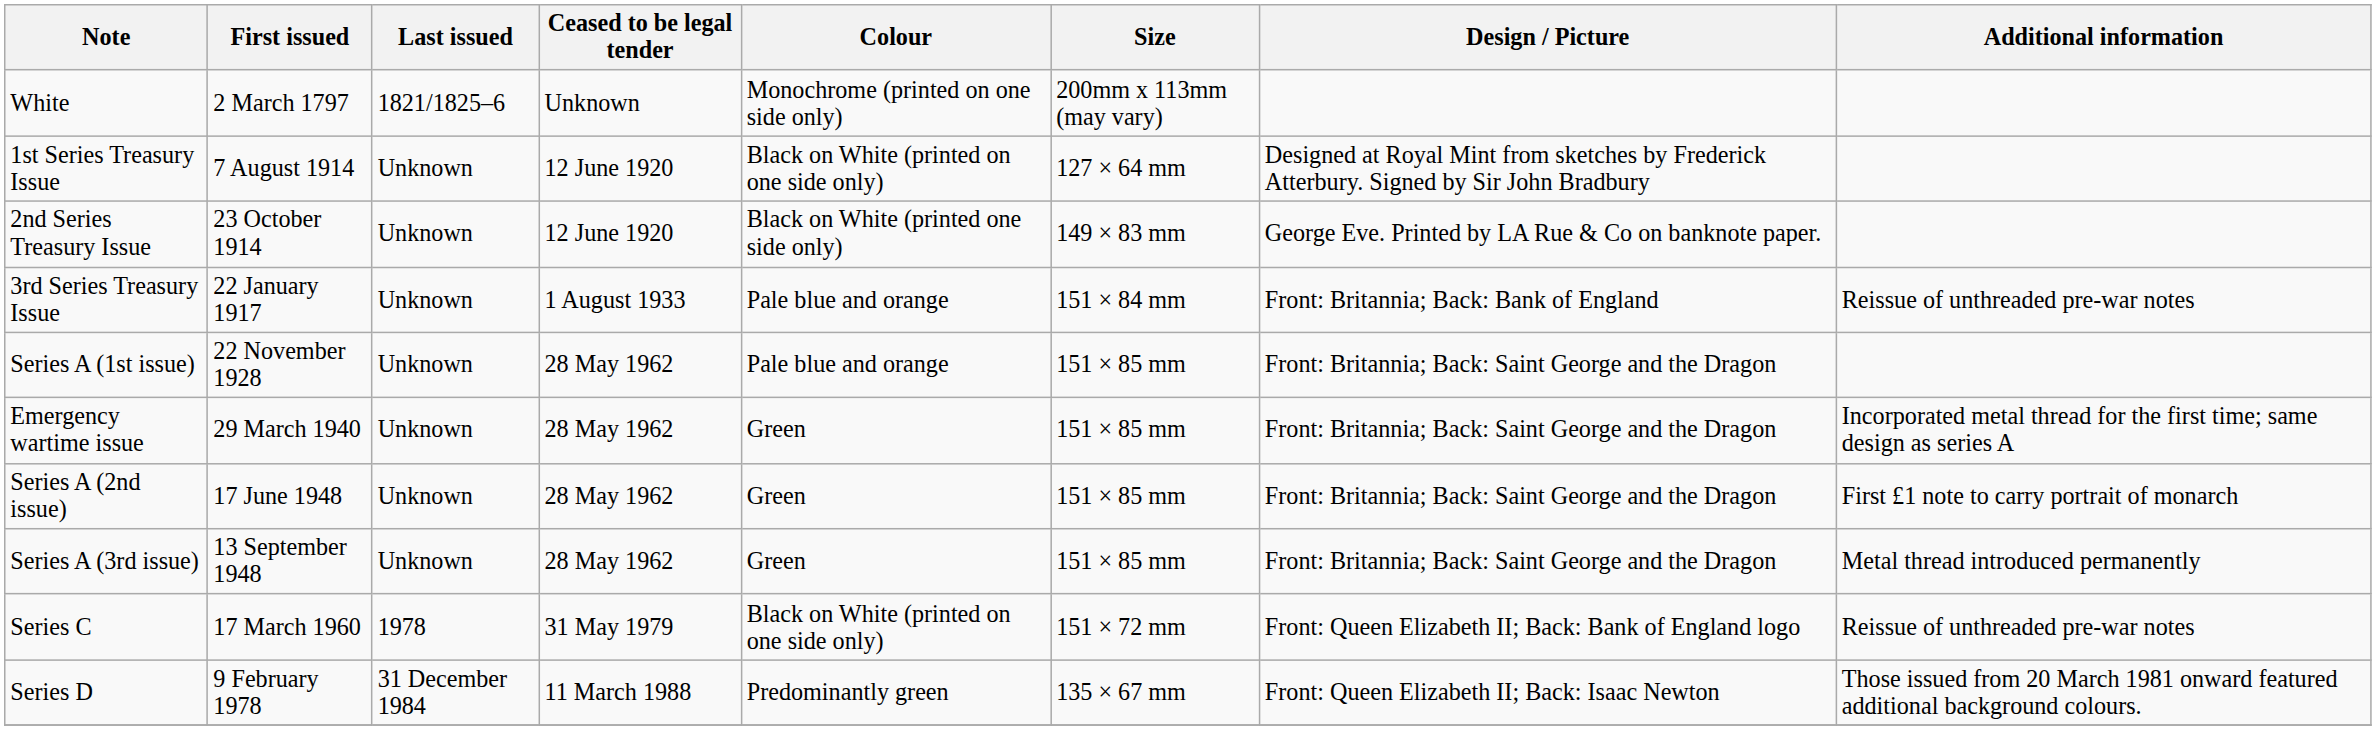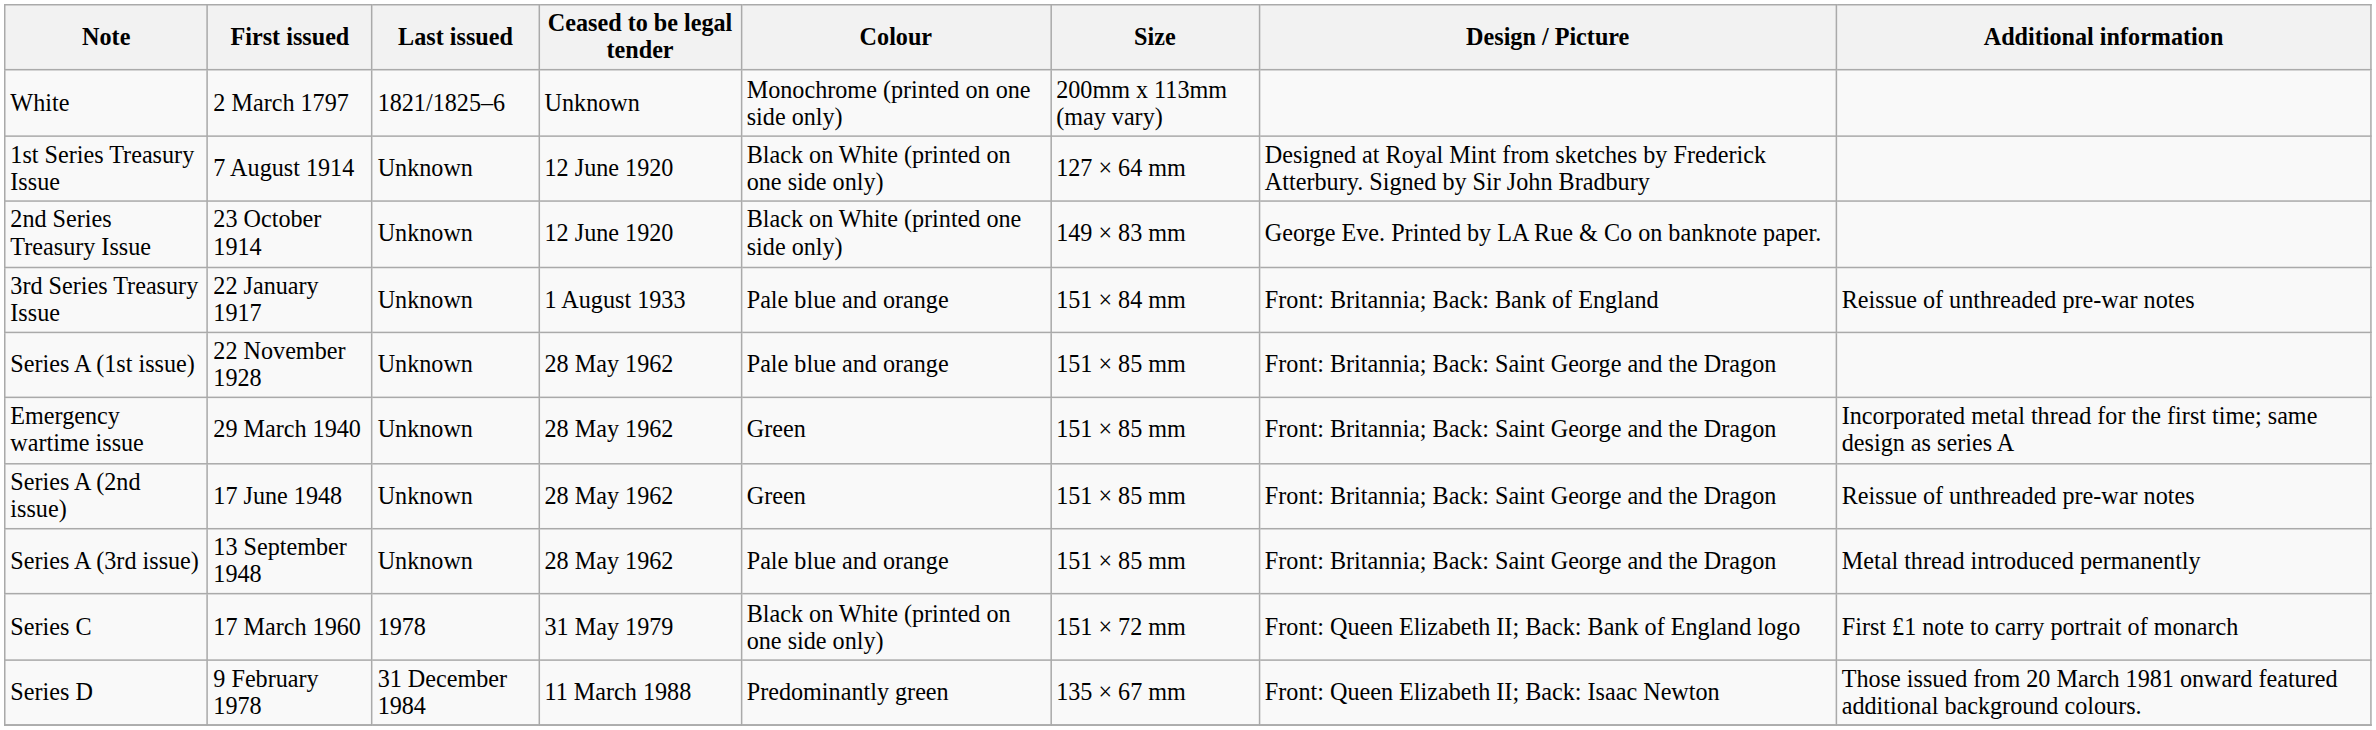Series A (2nd issue) | Additional information: First £1 note to carry portrait of monarch -> Reissue of unthreaded pre-war notes
Series A (3rd issue) | Colour: Green -> Pale blue and orange
Series C | Additional information: Reissue of unthreaded pre-war notes -> First £1 note to carry portrait of monarch
